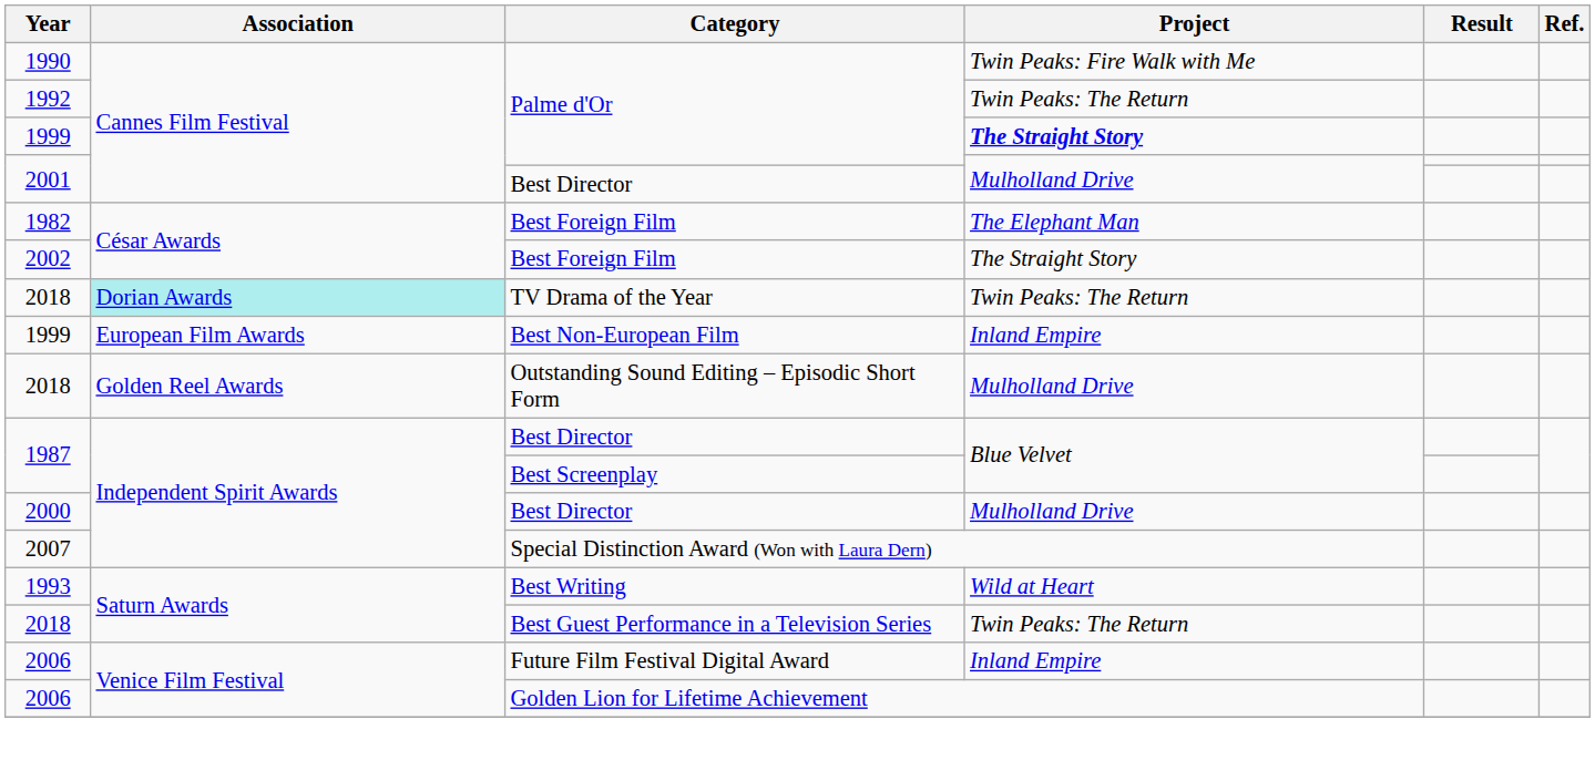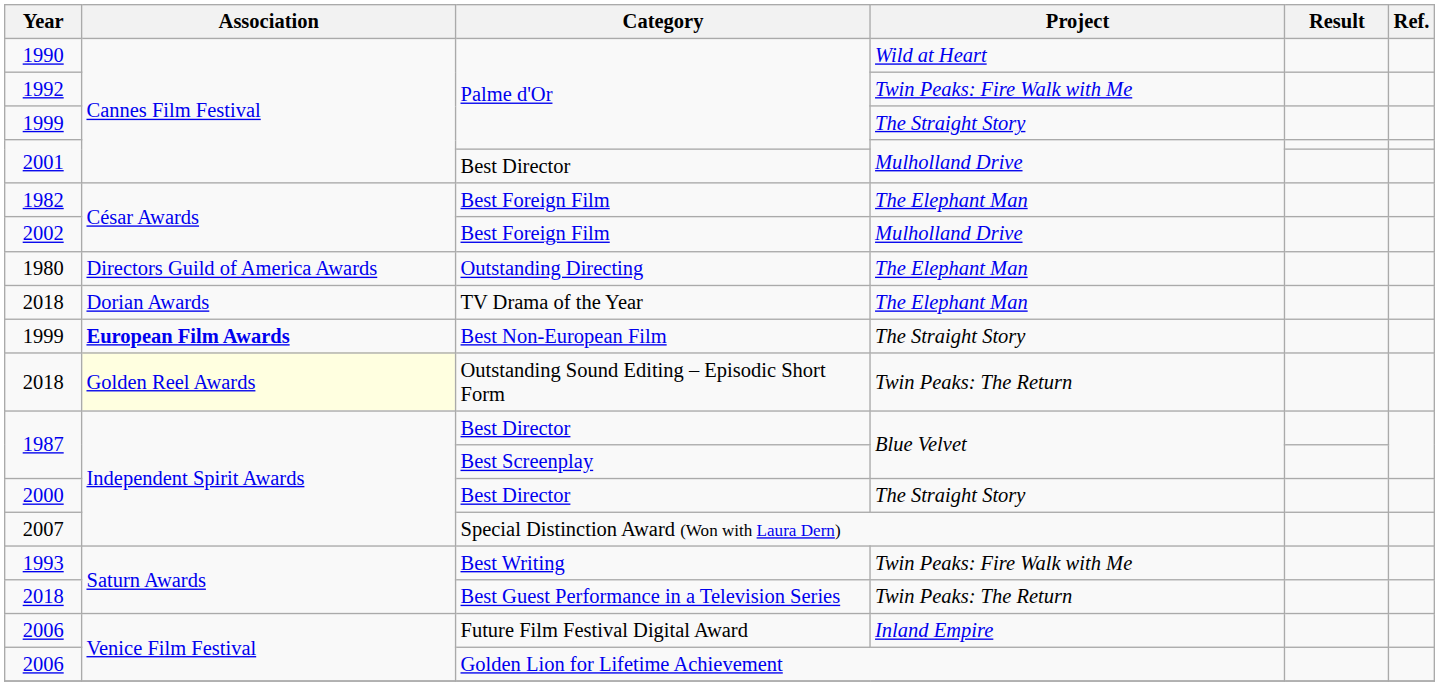1990 | Project: Twin Peaks: Fire Walk with Me -> Wild at Heart
1992 | Project: Twin Peaks: The Return -> Twin Peaks: Fire Walk with Me
1999 / Palme d'Or | Project: bold -> normal
2002 | Project: The Straight Story -> Mulholland Drive
+ row: 1980 | Directors Guild of America Awards | Outstanding Directing | The Elephant Man
2018 / TV Drama of the Year | Association: paleturquoise background -> no background
2018 / TV Drama of the Year | Project: Twin Peaks: The Return -> The Elephant Man
1999 / Best Non-European Film | Association: normal -> bold
1999 / Best Non-European Film | Project: Inland Empire -> The Straight Story
2018 / Outstanding Sound Editing – Episodic Short Form | Association: no background -> lightyellow background
2018 / Outstanding Sound Editing – Episodic Short Form | Project: Mulholland Drive -> Twin Peaks: The Return
2000 | Project: Mulholland Drive -> The Straight Story
1993 | Project: Wild at Heart -> Twin Peaks: Fire Walk with Me
